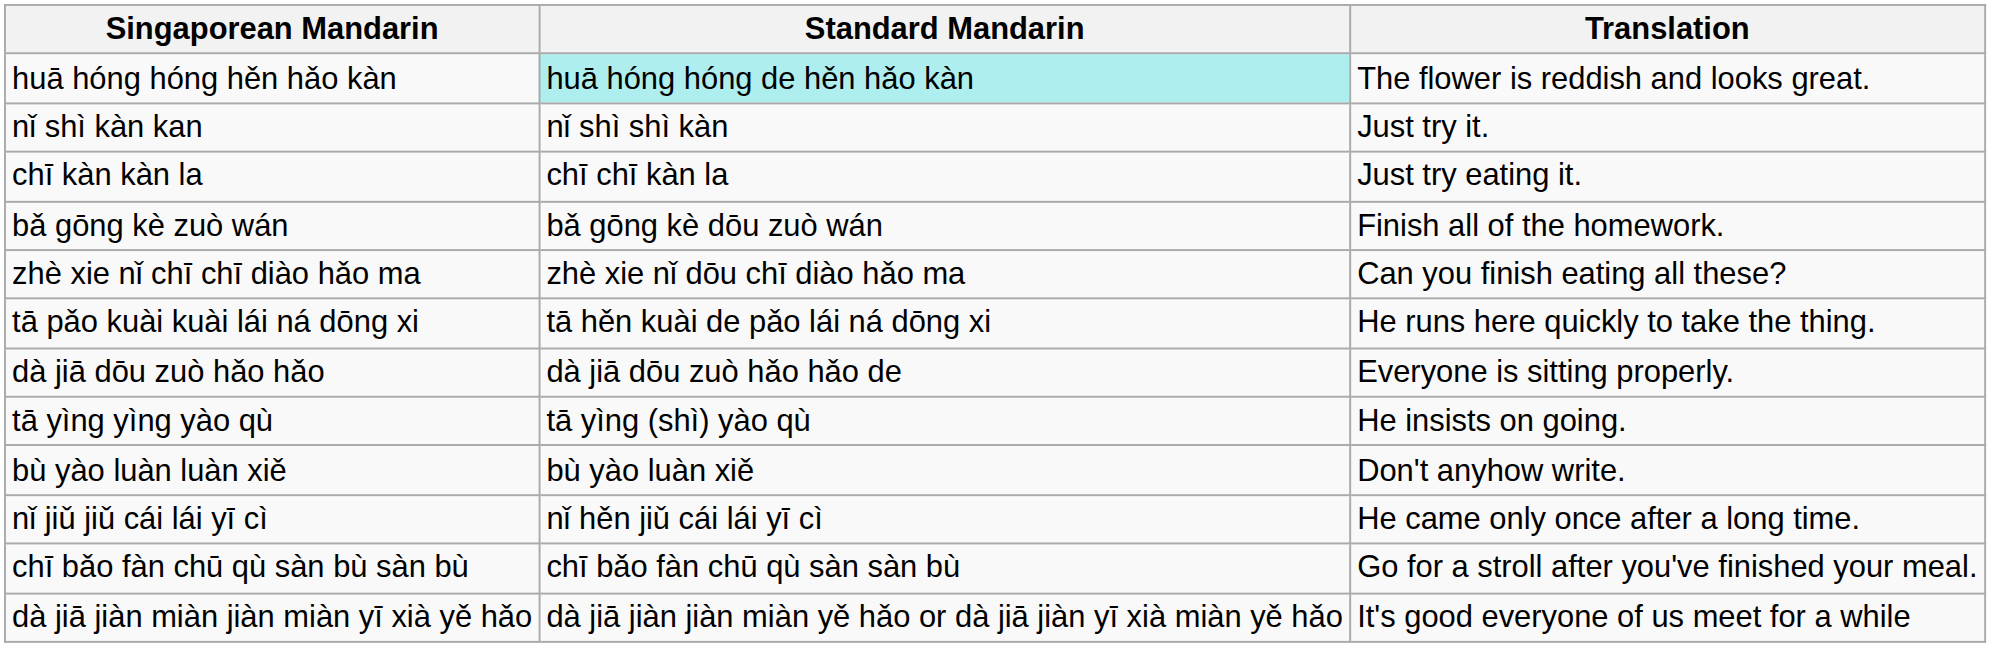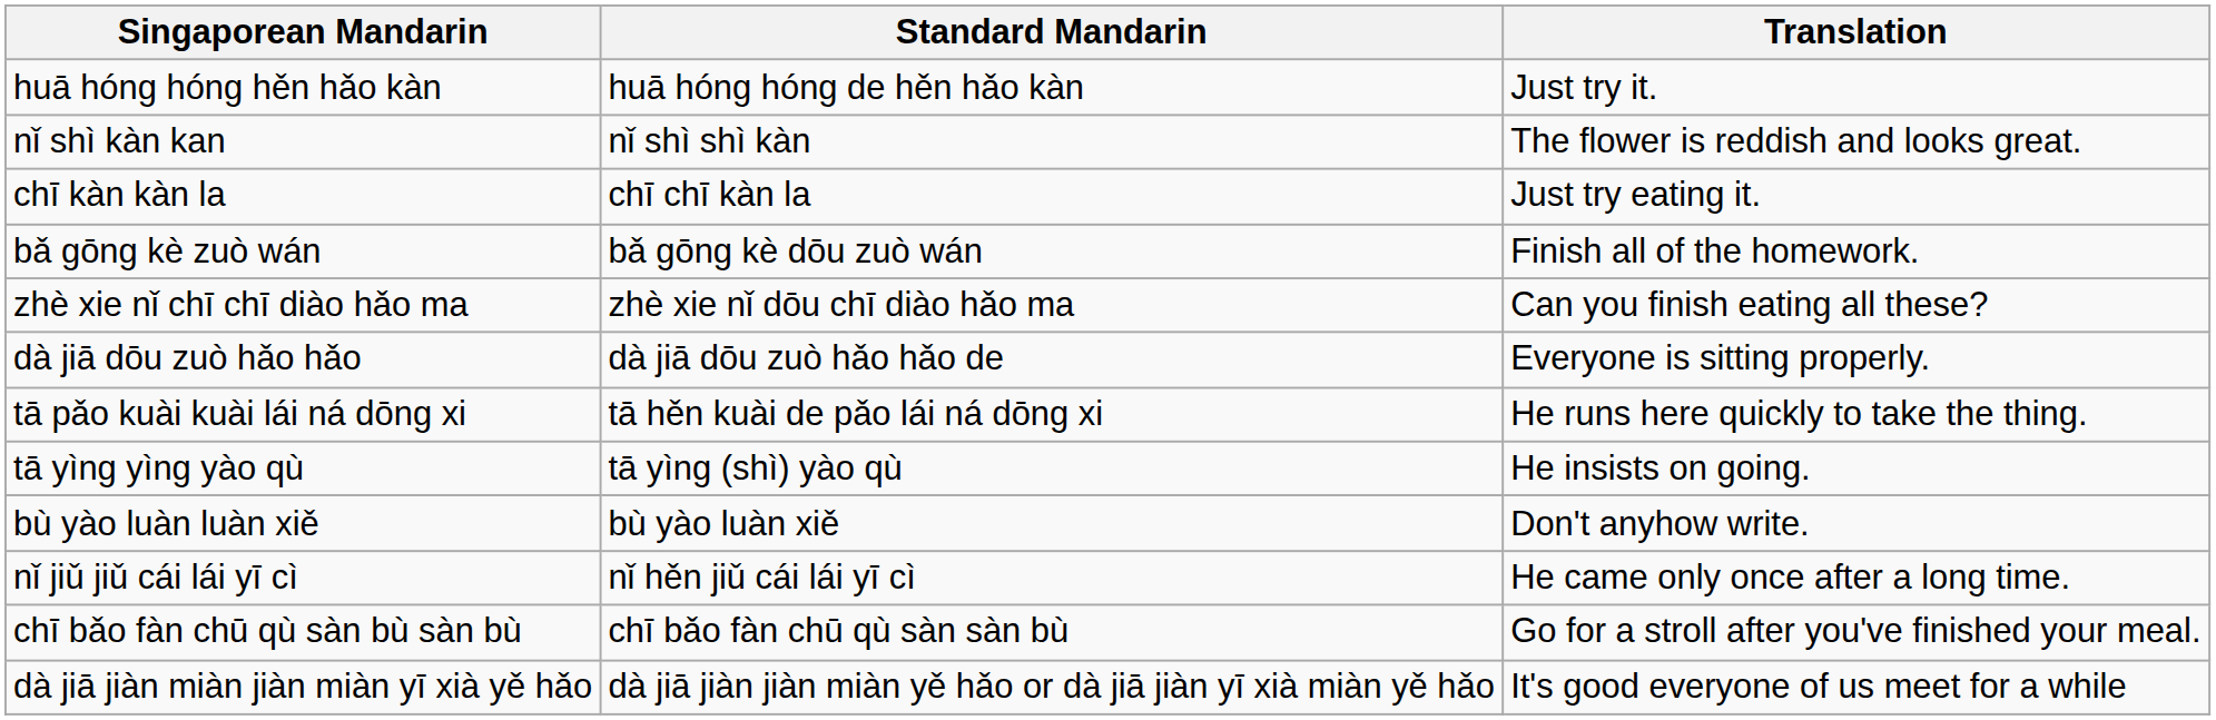huā hóng hóng hěn hǎo kàn | Standard Mandarin: paleturquoise background -> no background
huā hóng hóng hěn hǎo kàn | Translation: The flower is reddish and looks great. -> Just try it.
nǐ shì kàn kan | Translation: Just try it. -> The flower is reddish and looks great.
rows swapped: dà jiā dōu zuò hǎo hǎo <-> tā pǎo kuài kuài lái ná dōng xi
